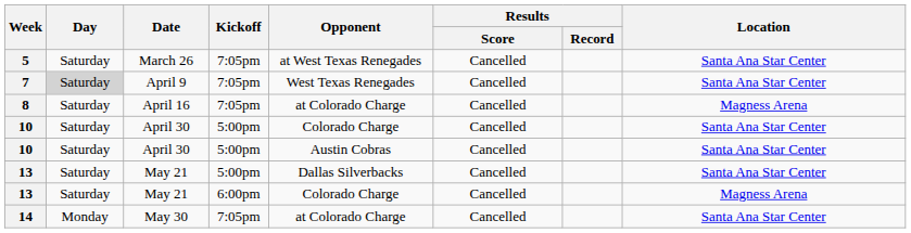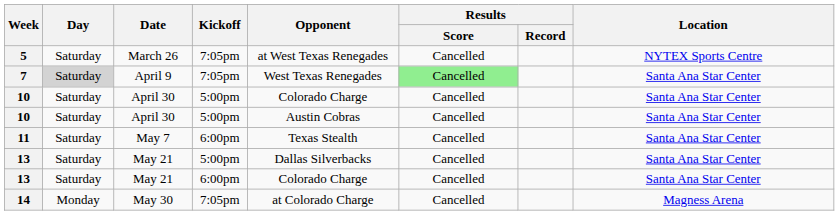5 | Location: Santa Ana Star Center -> NYTEX Sports Centre
7 | Results / Score: no background -> lightgreen background
- row: 8 | Saturday | April 16 | 7:05pm | at Colorado Charge | Cancelled | Magness Arena
+ row: 11 | Saturday | May 7 | 6:00pm | Texas Stealth | Cancelled | Santa Ana Star Center
13 / 6:00pm | Location: Magness Arena -> Santa Ana Star Center
14 | Location: Santa Ana Star Center -> Magness Arena
